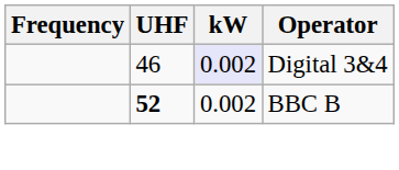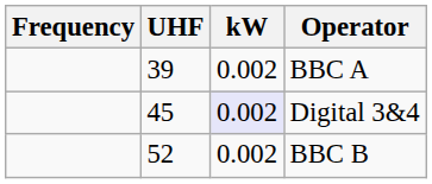+ row: 39 | 0.002 | BBC A
Digital 3&4 | UHF: 46 -> 45
BBC B | UHF: bold -> normal
